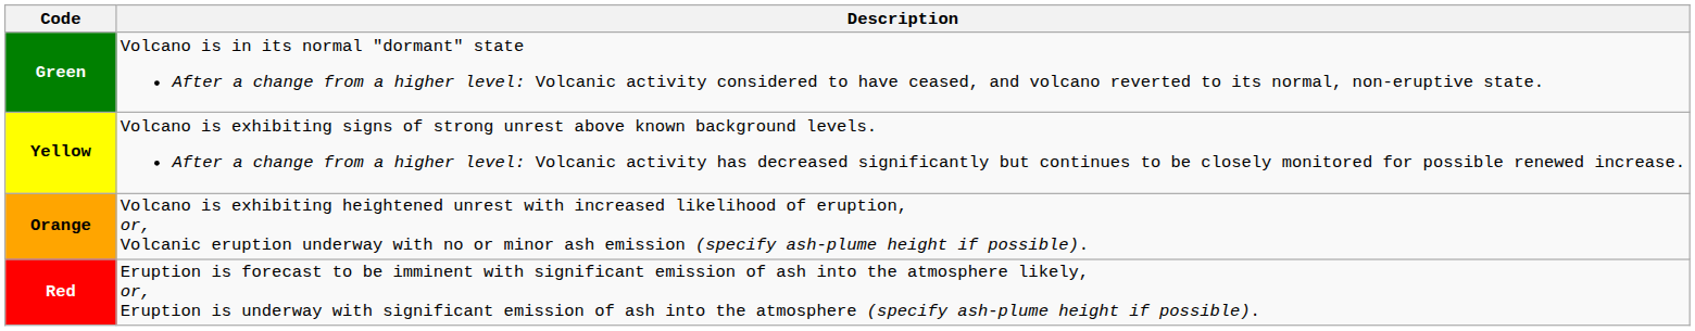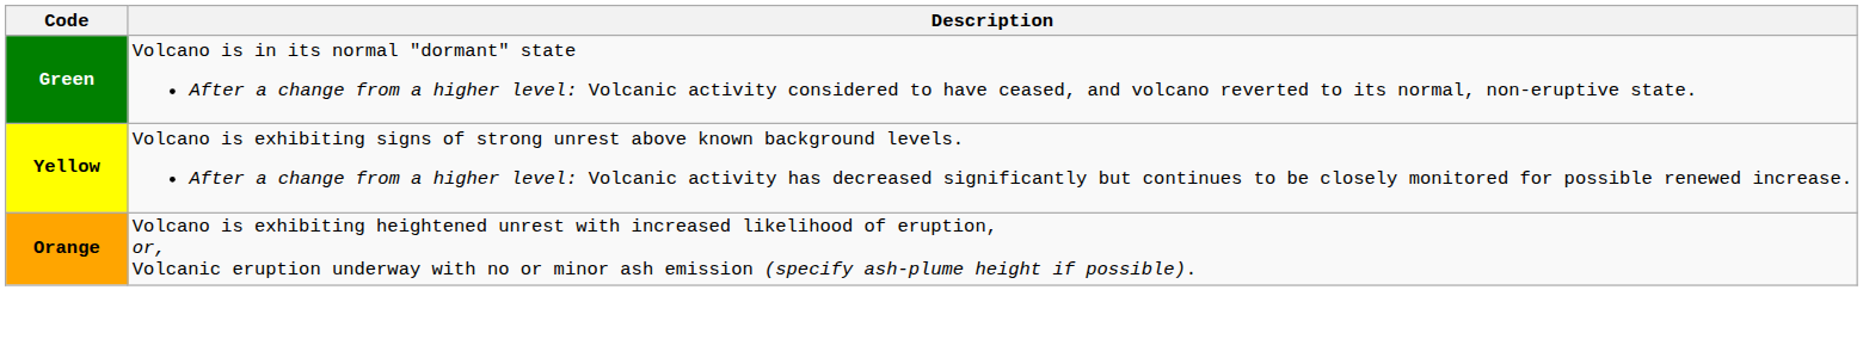- row: Red | Eruption is forecast to be imminent with significant emission of ash into the atmosphere likely, or, Eruption is underway with significant emission of ash into the atmosphere (specify ash-plume height if possible).
